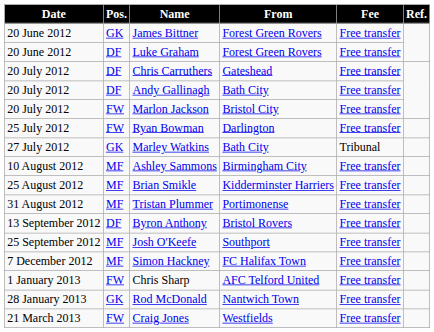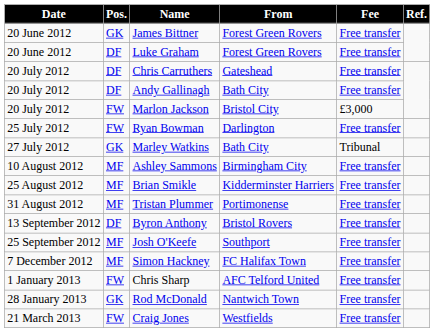Marlon Jackson | Fee: Free transfer -> £3,000
